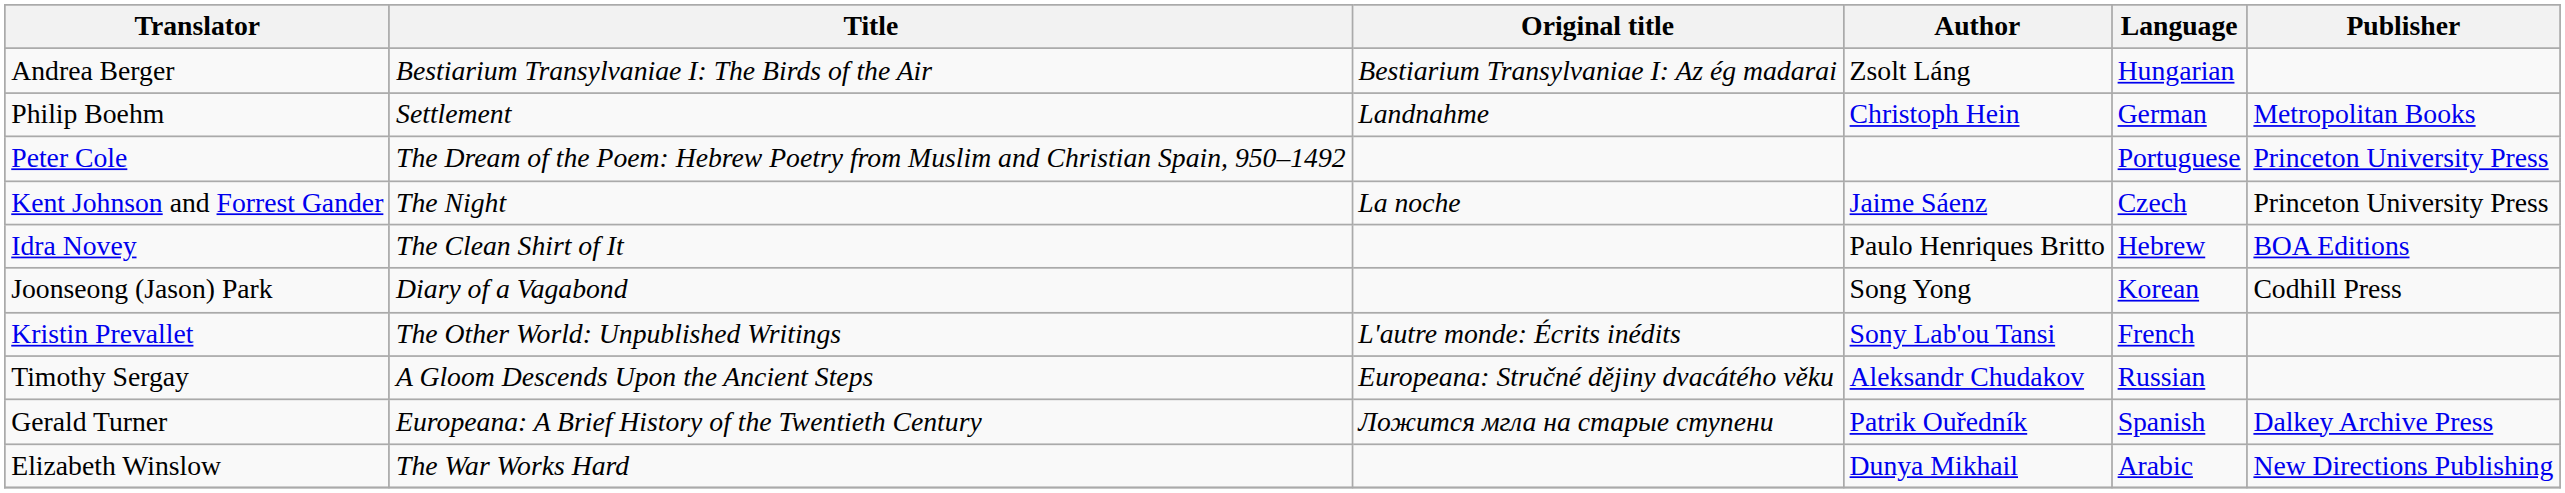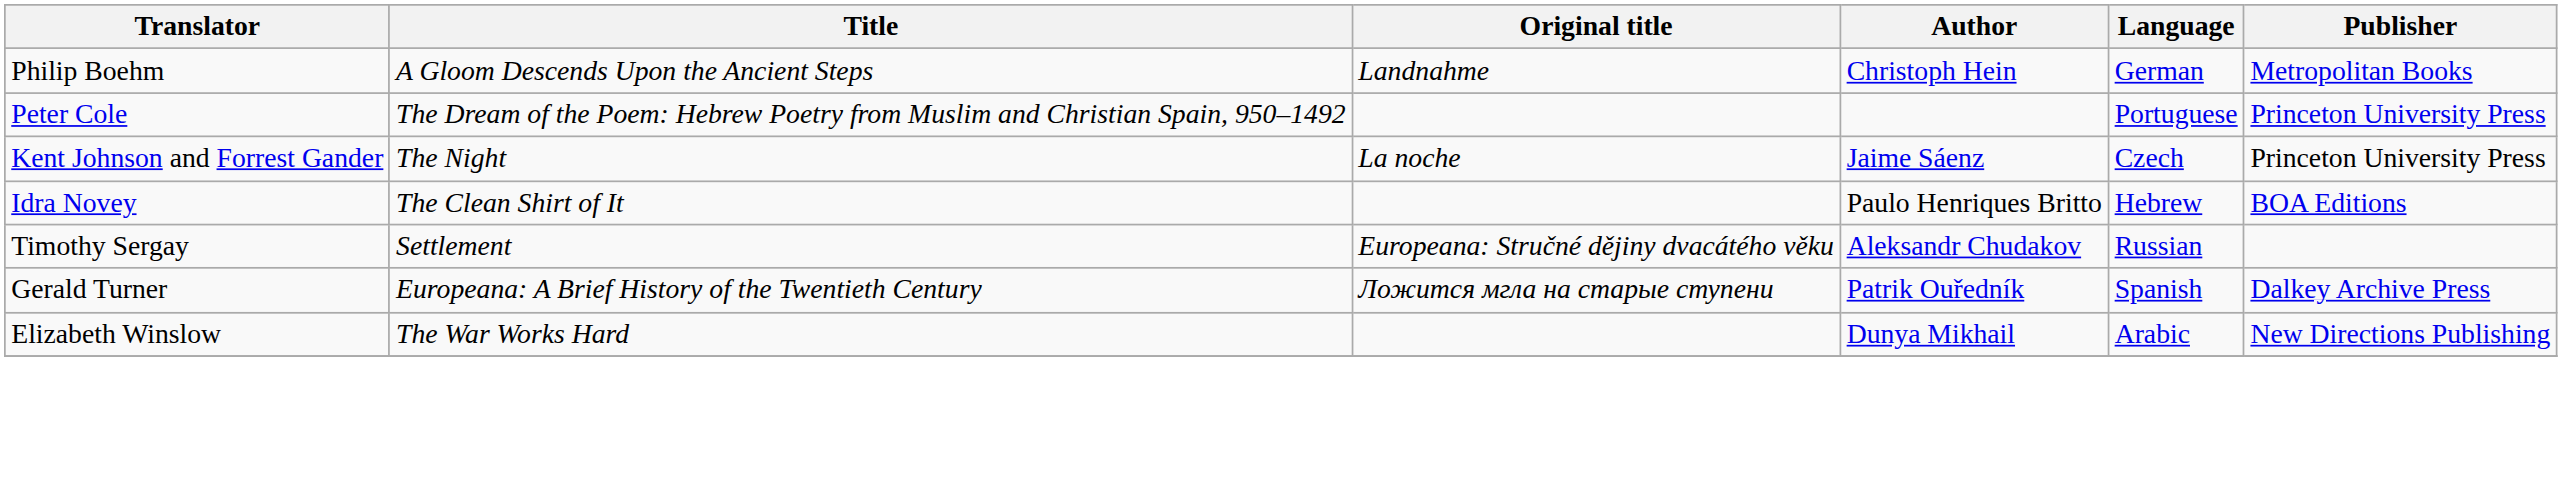- row: Andrea Berger | Bestiarium Transylvaniae I: The Birds of the Air | Bestiarium Transylvaniae I: Az ég madarai | Zsolt Láng | Hungarian
Philip Boehm | Title: Settlement -> A Gloom Descends Upon the Ancient Steps
- row: Joonseong (Jason) Park | Diary of a Vagabond | Song Yong | Korean | Codhill Press
- row: Kristin Prevallet | The Other World: Unpublished Writings | L'autre monde: Écrits inédits | Sony Lab'ou Tansi | French
Timothy Sergay | Title: A Gloom Descends Upon the Ancient Steps -> Settlement
